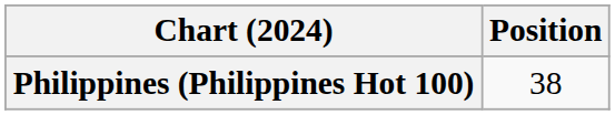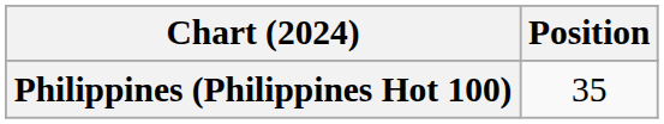Philippines (Philippines Hot 100) | Position: 38 -> 35
